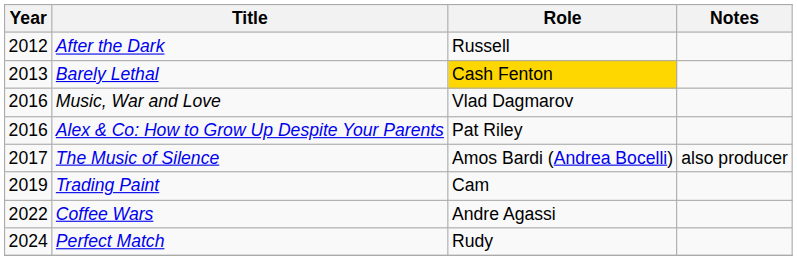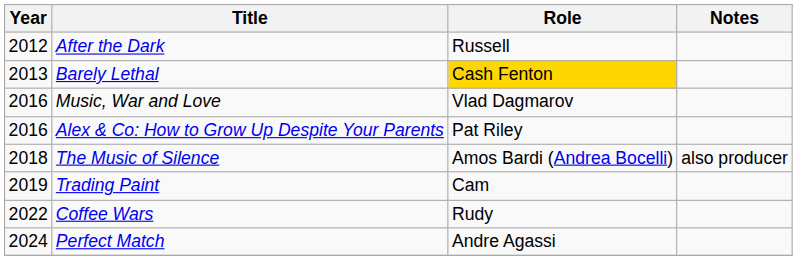The Music of Silence | Year: 2017 -> 2018
Coffee Wars | Role: Andre Agassi -> Rudy
Perfect Match | Role: Rudy -> Andre Agassi
